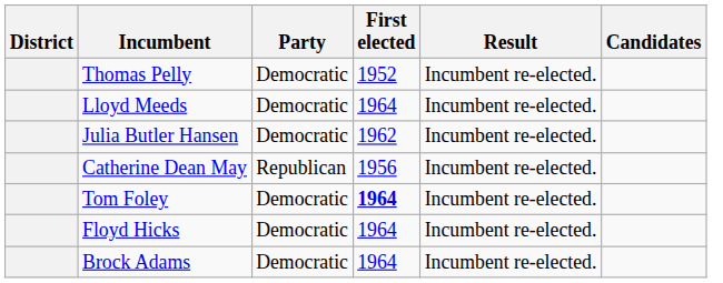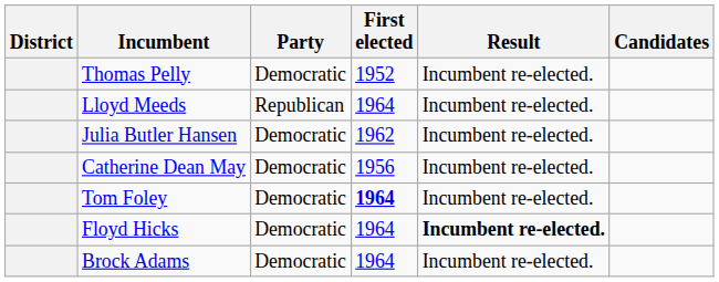Lloyd Meeds | Party: Democratic -> Republican
Catherine Dean May | Party: Republican -> Democratic
Floyd Hicks | Result: normal -> bold
